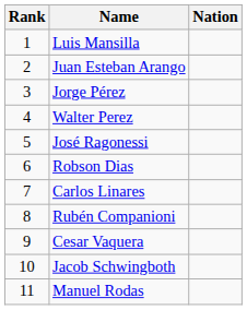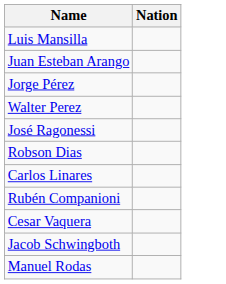- column: Rank | 1 | 2 | 3 | 4 | 5 | 6 | 7 | 8 | 9 | 10 | 11
